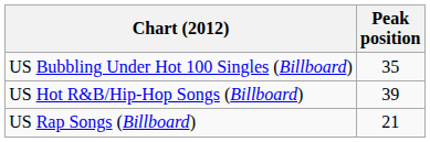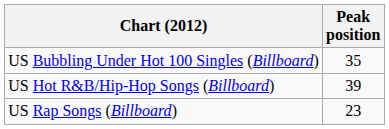US Rap Songs (Billboard) | Peak position: 21 -> 23
